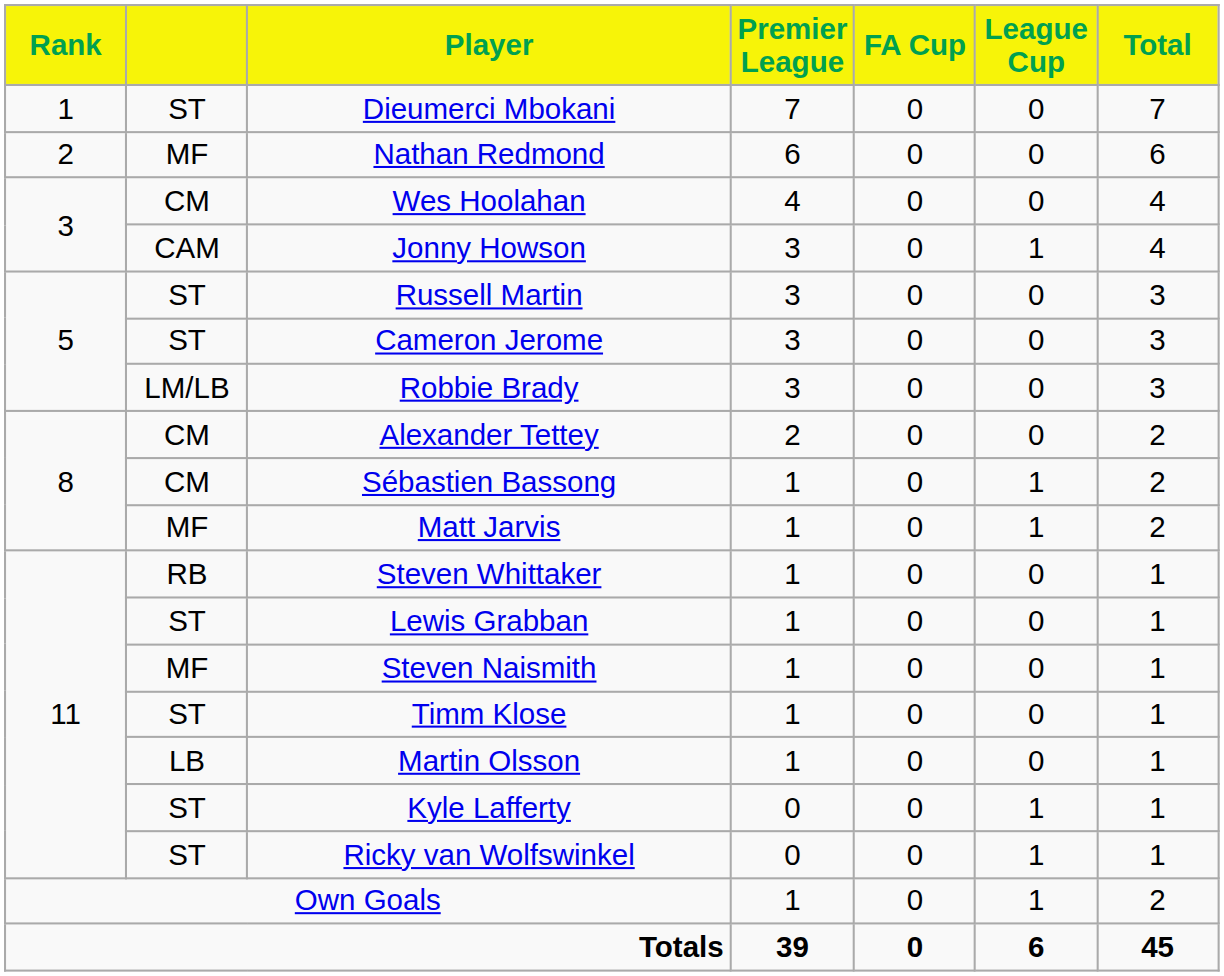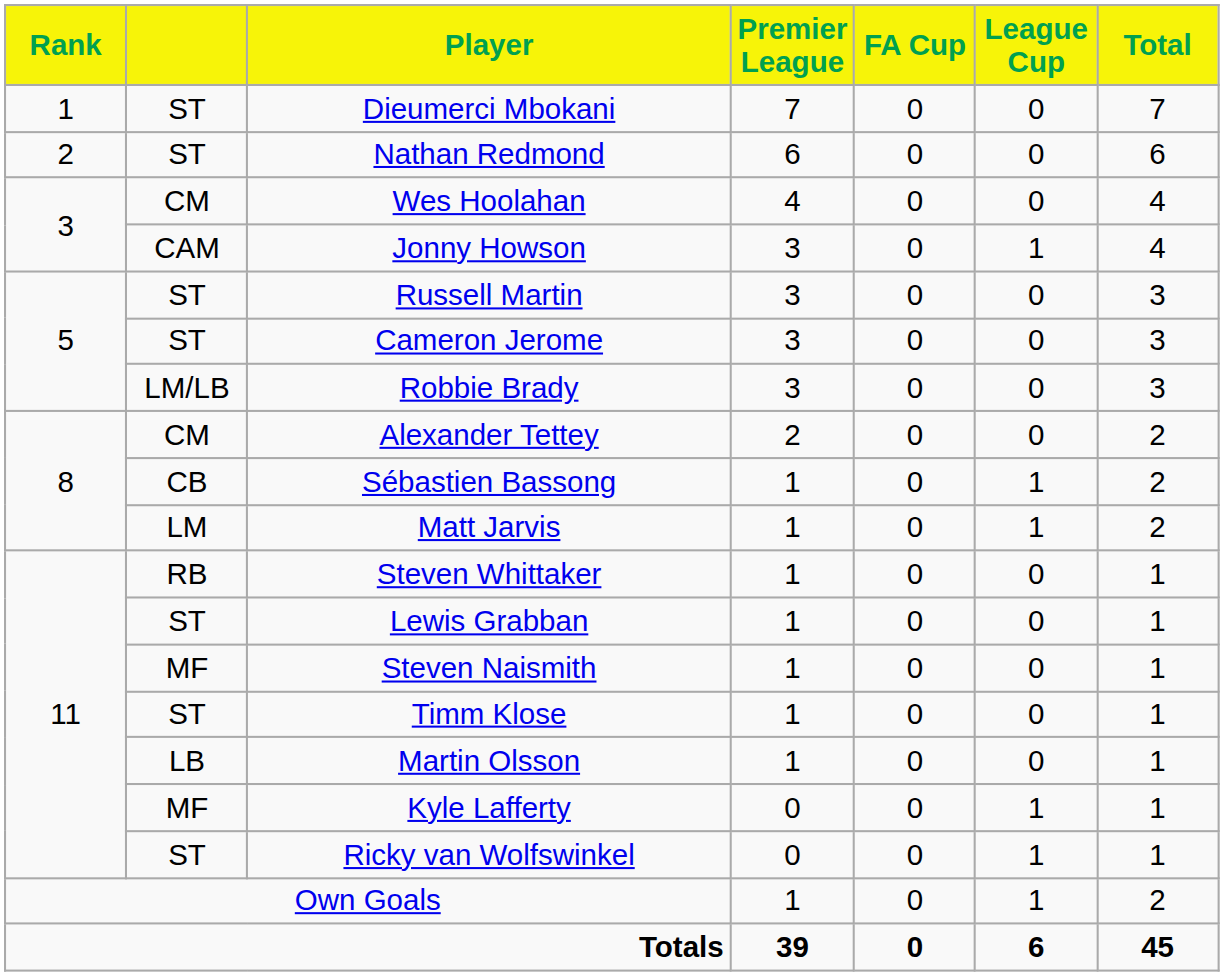Nathan Redmond | column 2: MF -> ST
Sébastien Bassong | column 2: CM -> CB
Matt Jarvis | column 2: MF -> LM
Kyle Lafferty | column 2: ST -> MF
